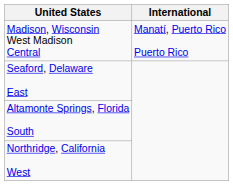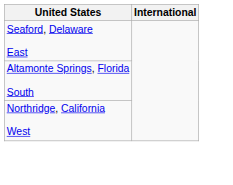- row: Madison, Wisconsin West Madison Central | Manatí, Puerto Rico Puerto Rico
